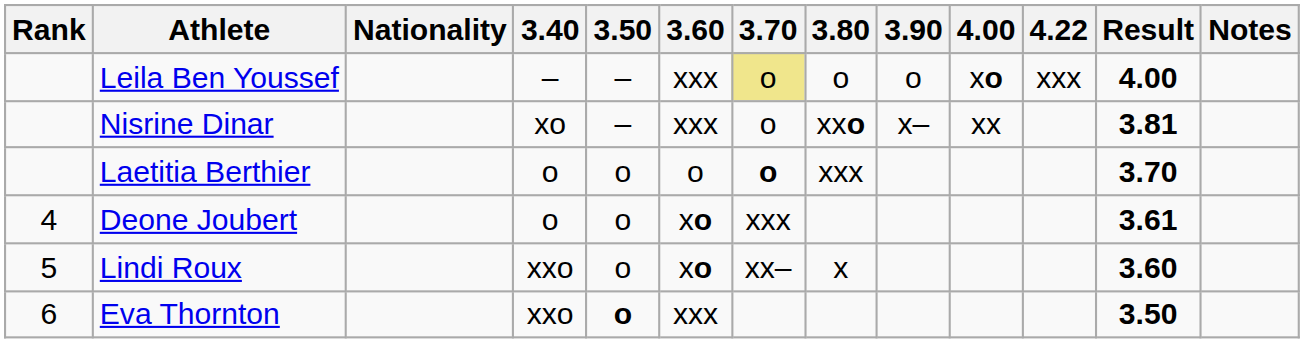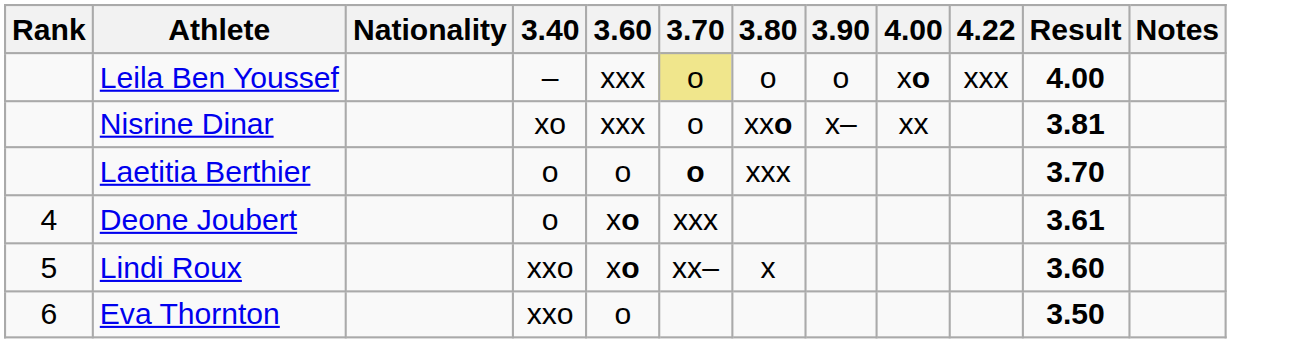- column: 3.50 | – | – | o | o | o | o
Eva Thornton | 3.60: xxx -> o
